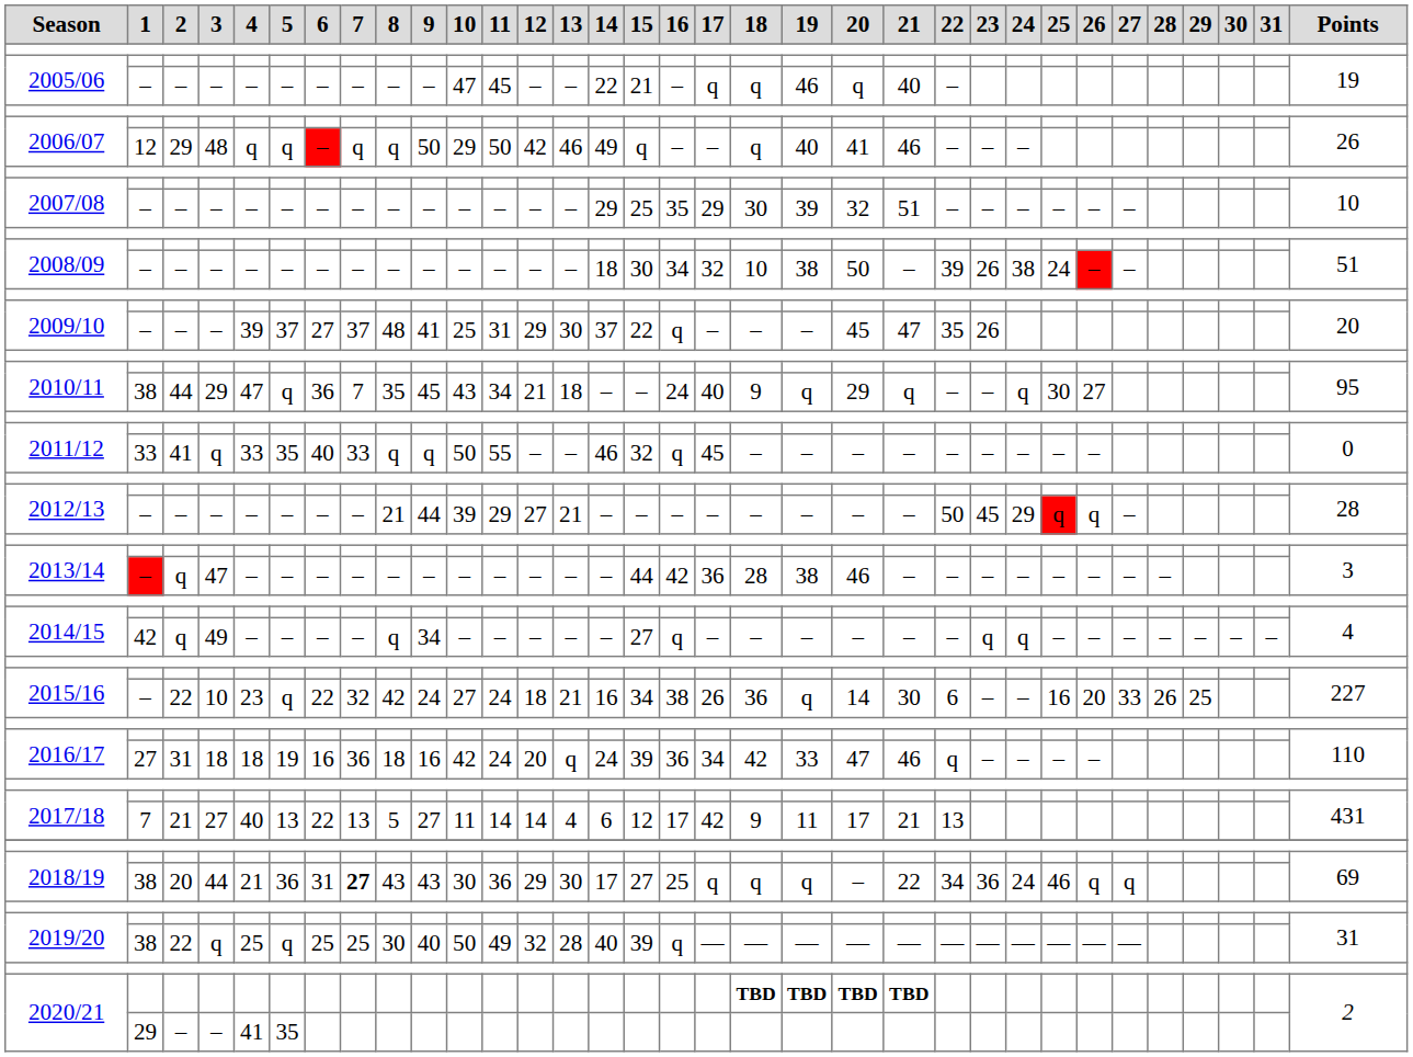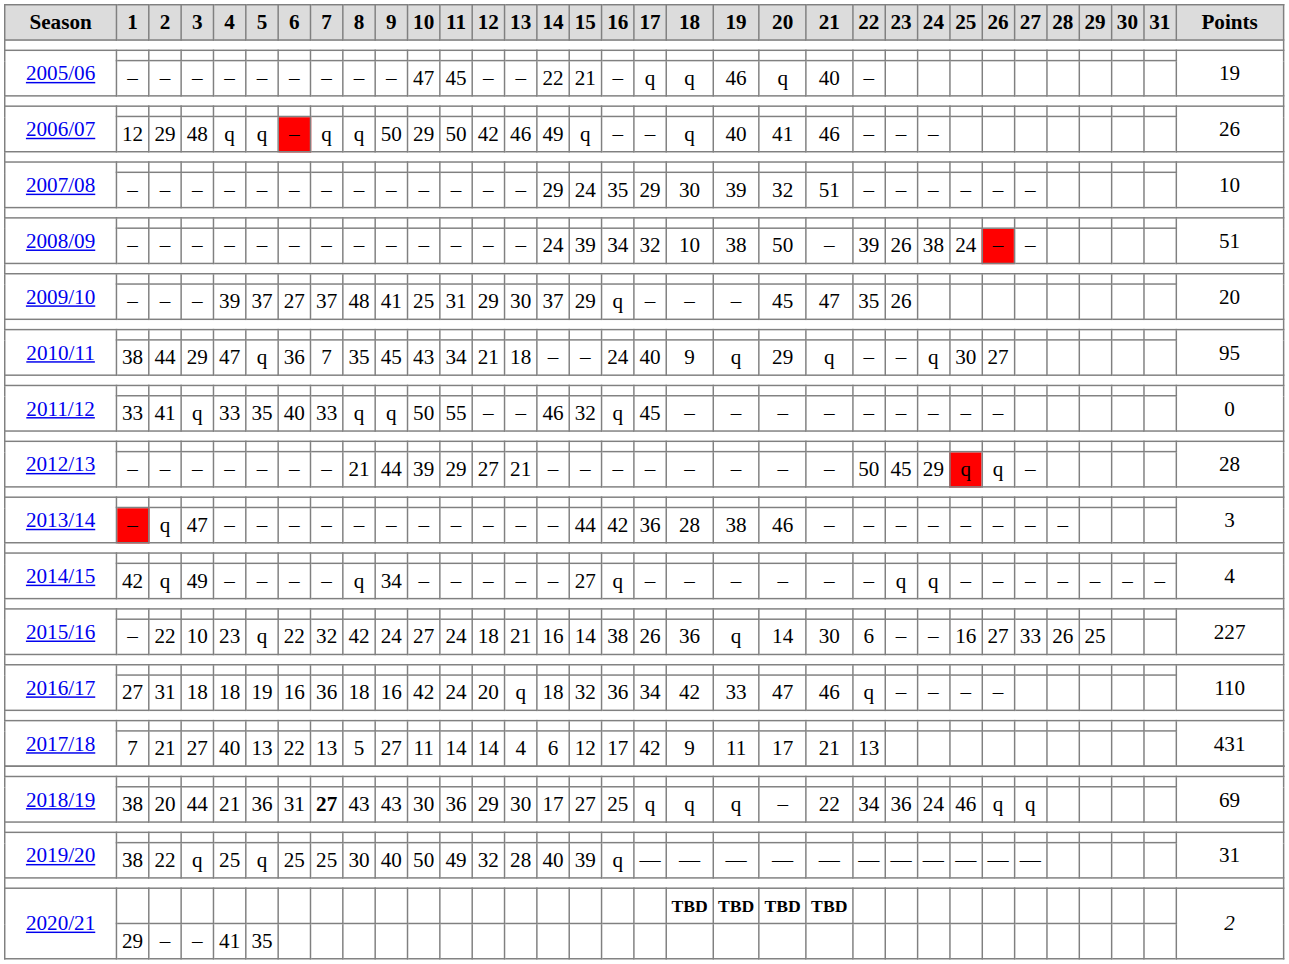2007/08 / – | 15: 25 -> 24
2008/09 / – | 14: 18 -> 24
2008/09 / – | 15: 30 -> 39
2009/10 / – | 15: 22 -> 29
2015/16 / 10 | 15: 34 -> 14
2015/16 / 10 | 26: 20 -> 27
2016/17 / 18 | 14: 24 -> 18
2016/17 / 18 | 15: 39 -> 32
